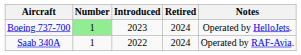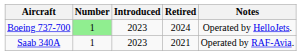Saab 340A | Introduced: 2022 -> 2023
Saab 340A | Retired: 2024 -> 2021
